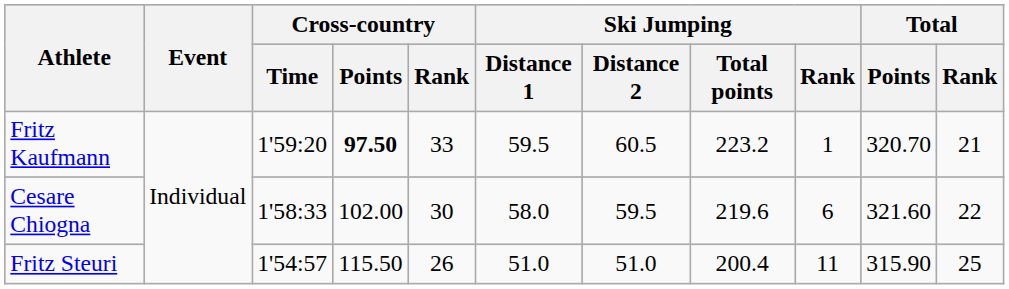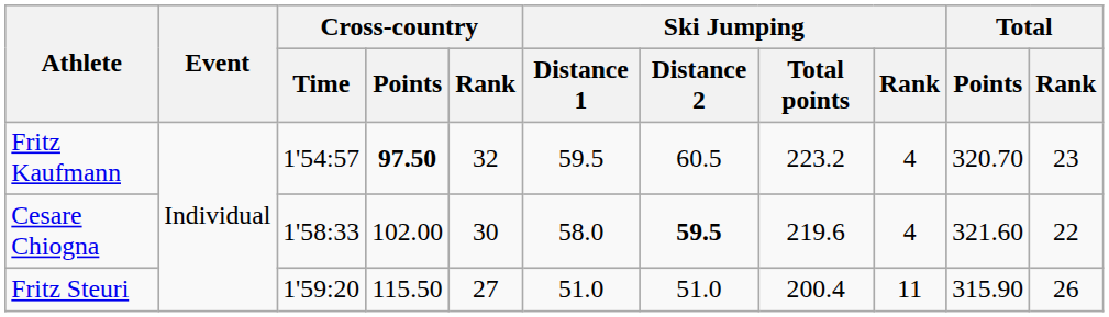Fritz Kaufmann | Cross-country / Time: 1'59:20 -> 1'54:57
Fritz Kaufmann | Cross-country / Rank: 33 -> 32
Fritz Kaufmann | Ski Jumping / Rank: 1 -> 4
Fritz Kaufmann | Total / Rank: 21 -> 23
Cesare Chiogna | Ski Jumping / Distance 2: normal -> bold
Cesare Chiogna | Ski Jumping / Rank: 6 -> 4
Fritz Steuri | Cross-country / Time: 1'54:57 -> 1'59:20
Fritz Steuri | Cross-country / Rank: 26 -> 27
Fritz Steuri | Total / Rank: 25 -> 26
